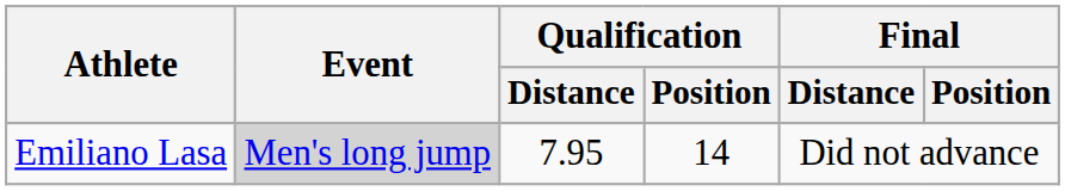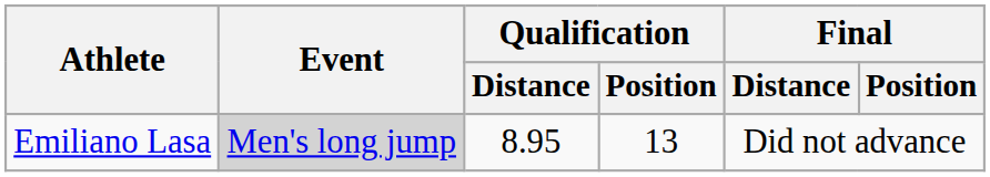Emiliano Lasa | Qualification / Distance: 7.95 -> 8.95
Emiliano Lasa | Qualification / Position: 14 -> 13
